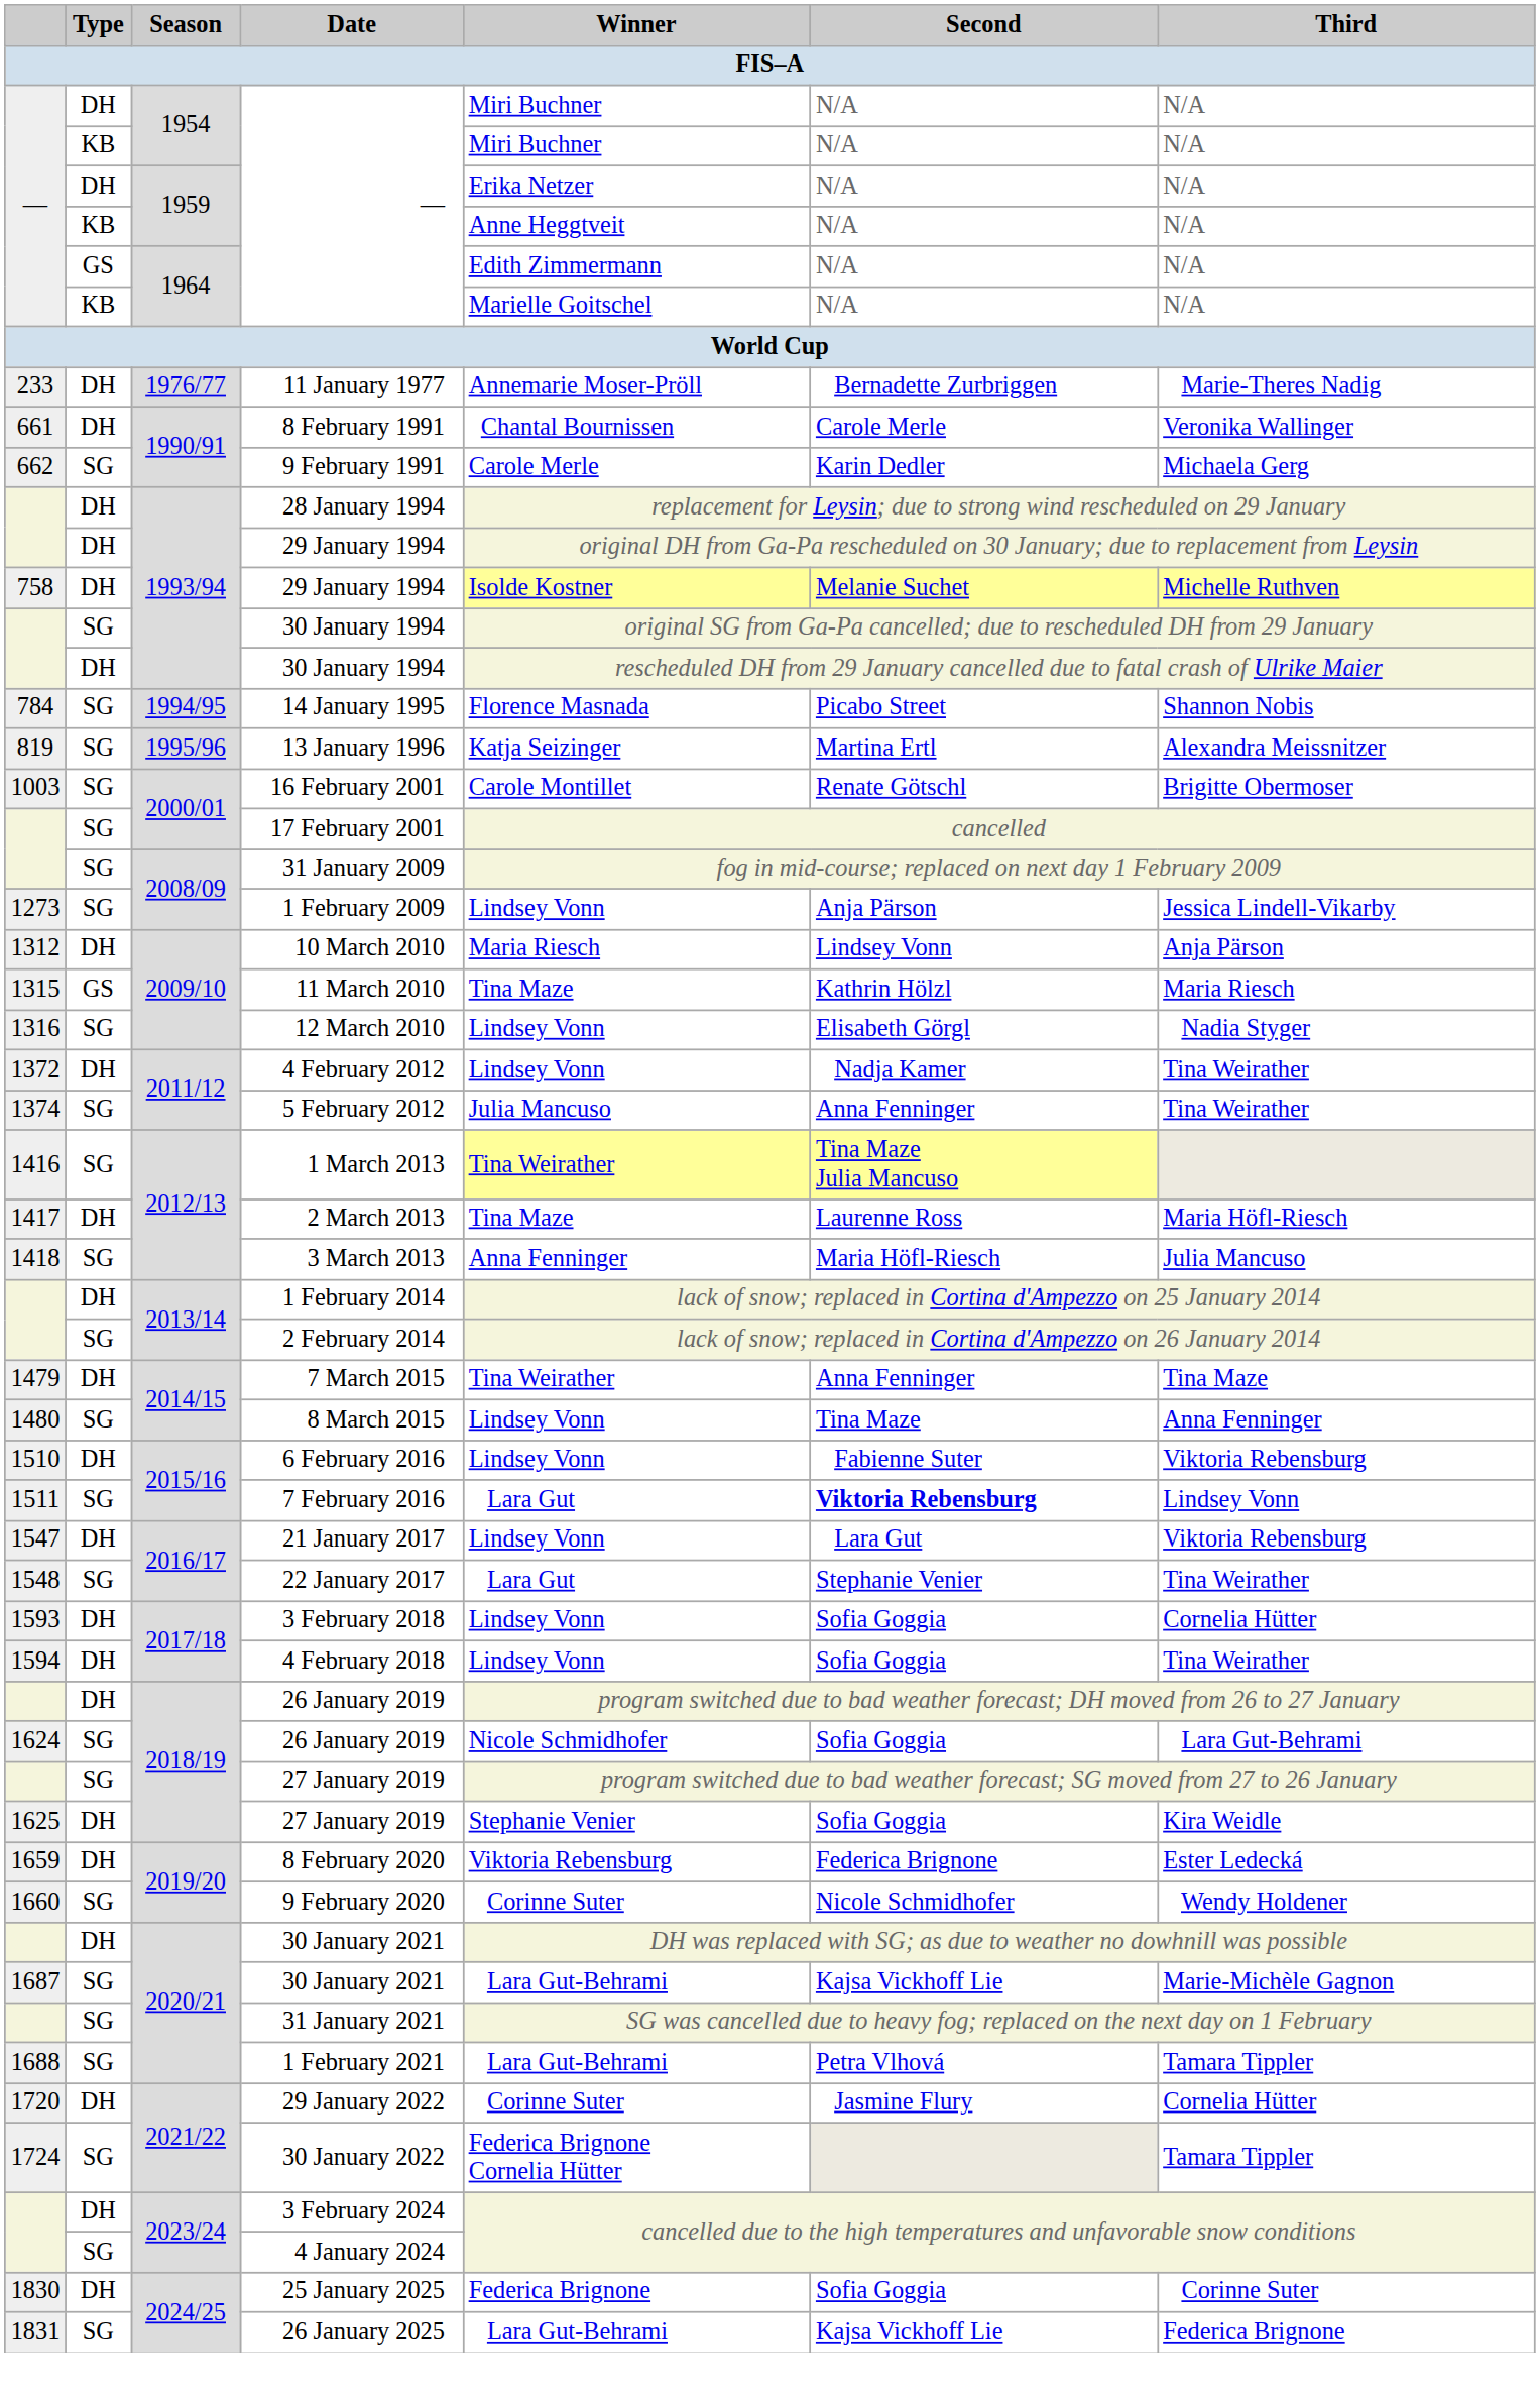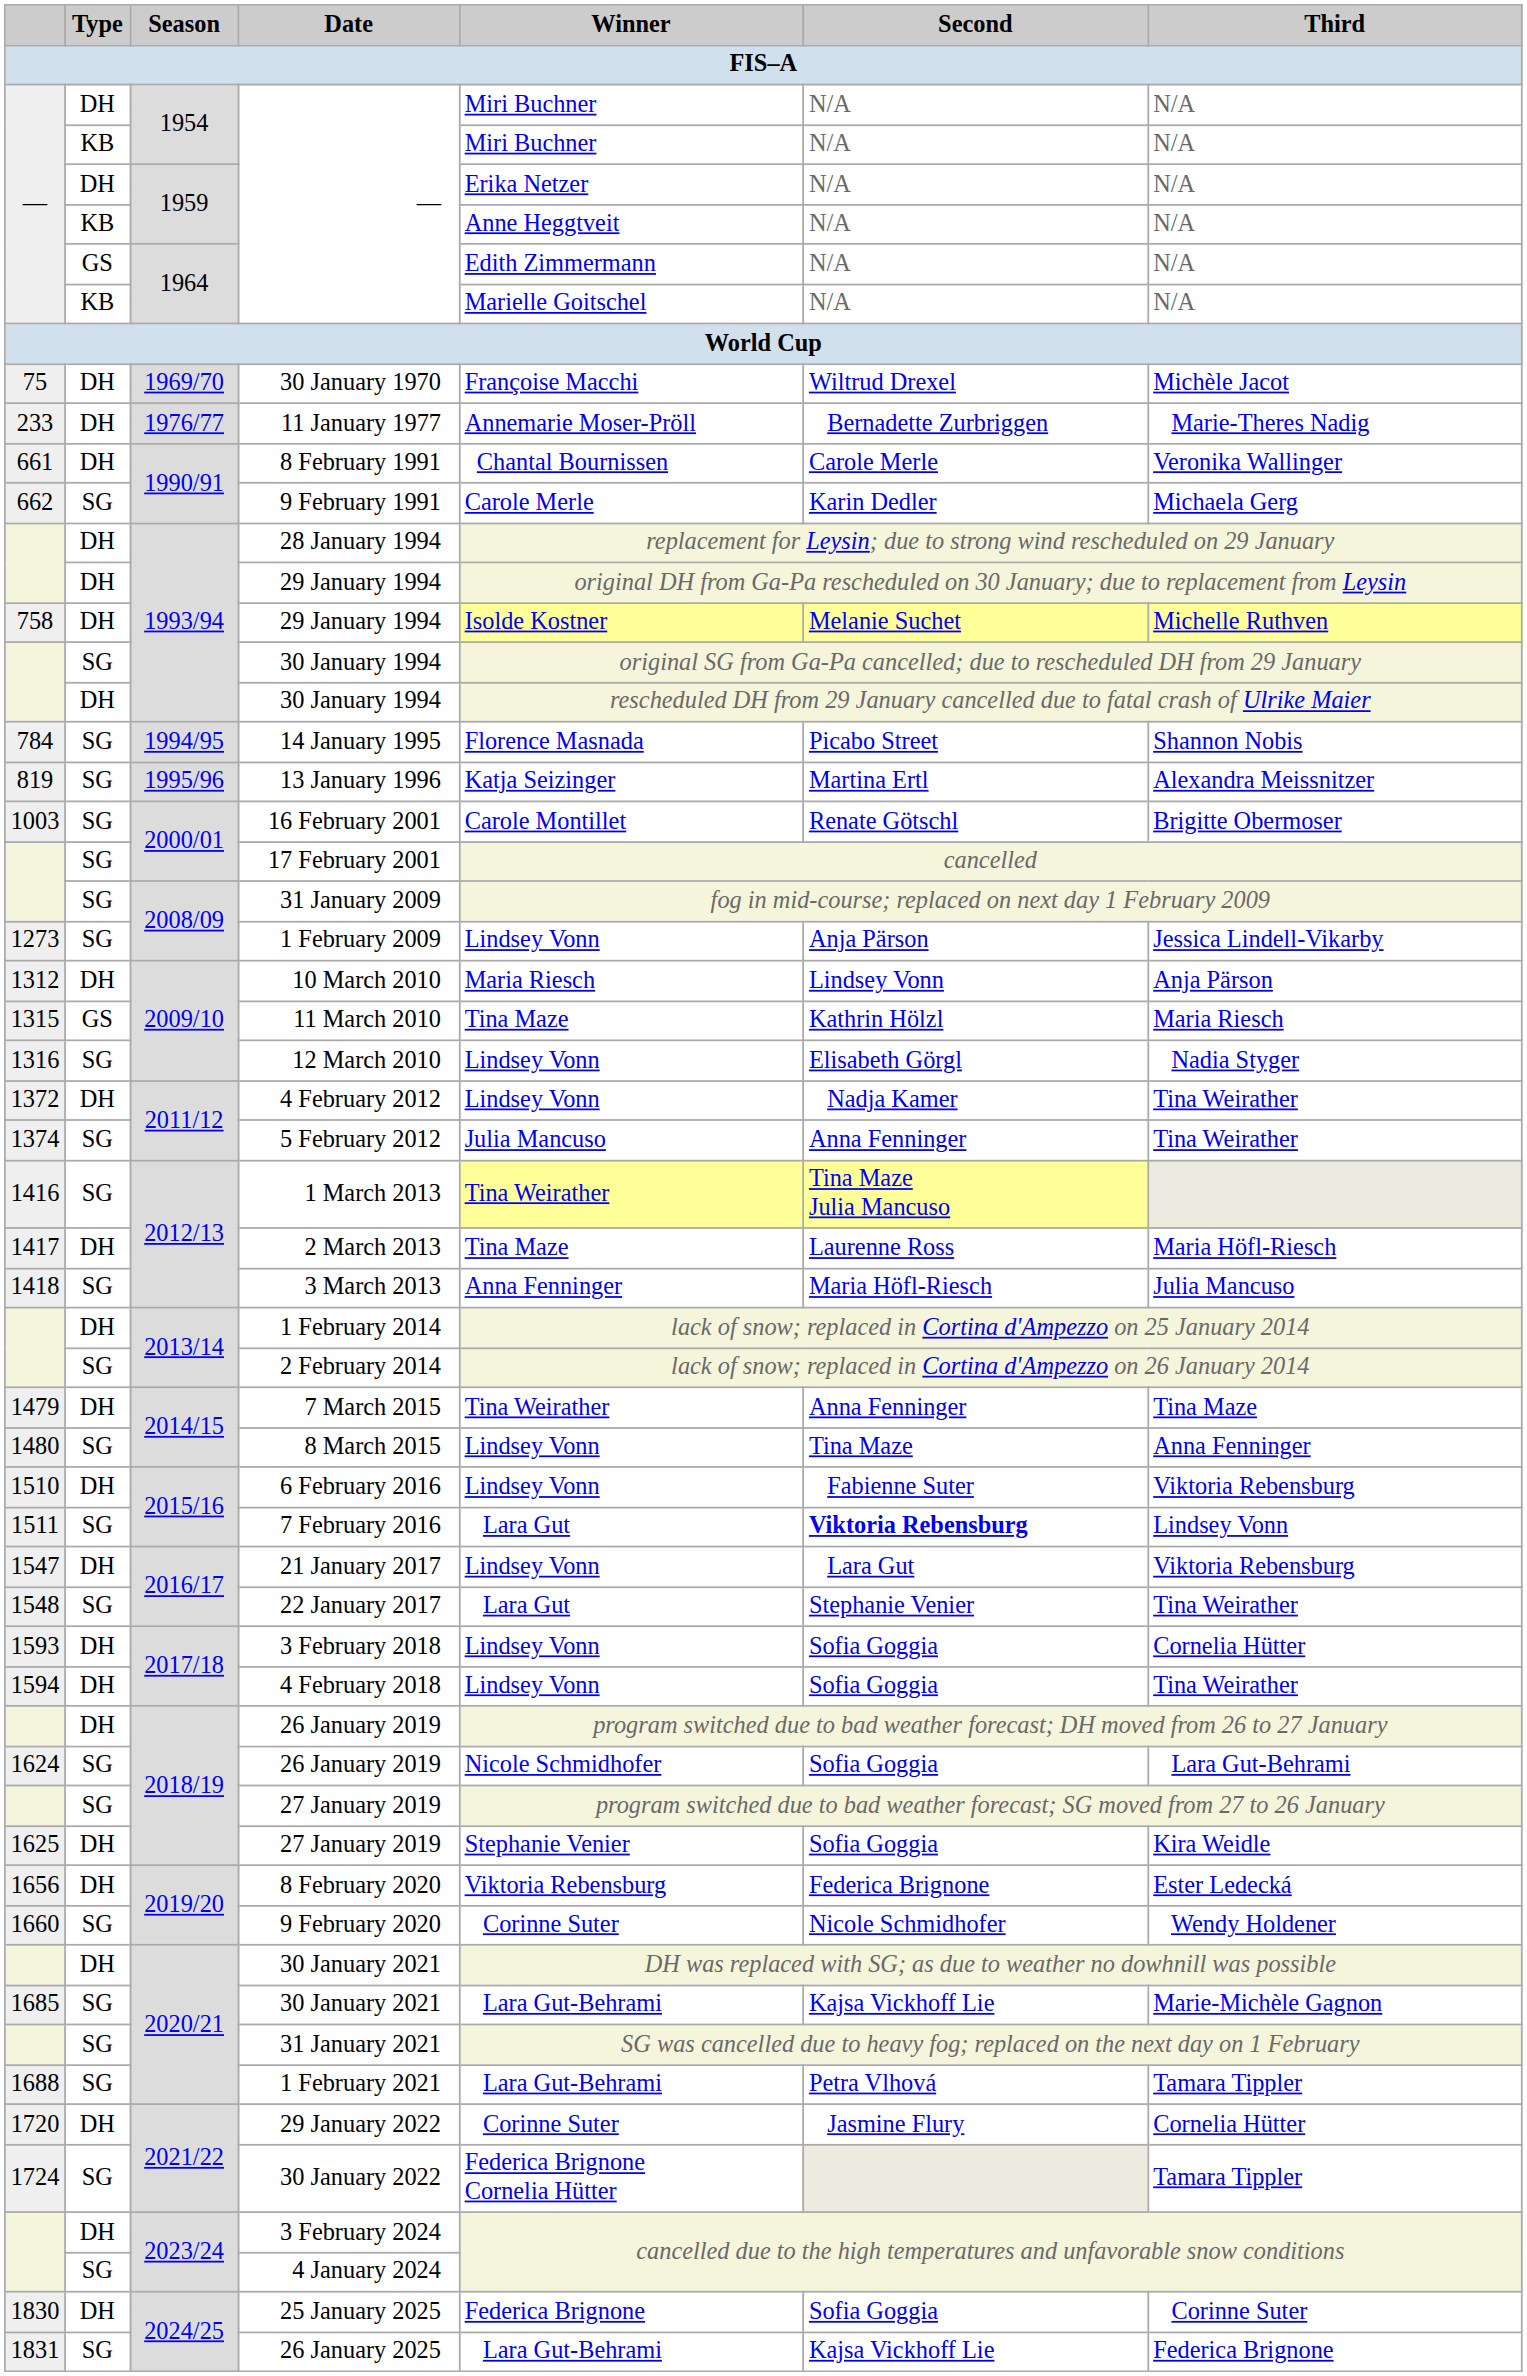+ row: 75 | DH | 1969/70 | 30 January 1970 | Françoise Macchi | Wiltrud Drexel | Michèle Jacot
8 February 2020 | column 1: 1659 -> 1656
SG / 30 January 2021 | column 1: 1687 -> 1685
